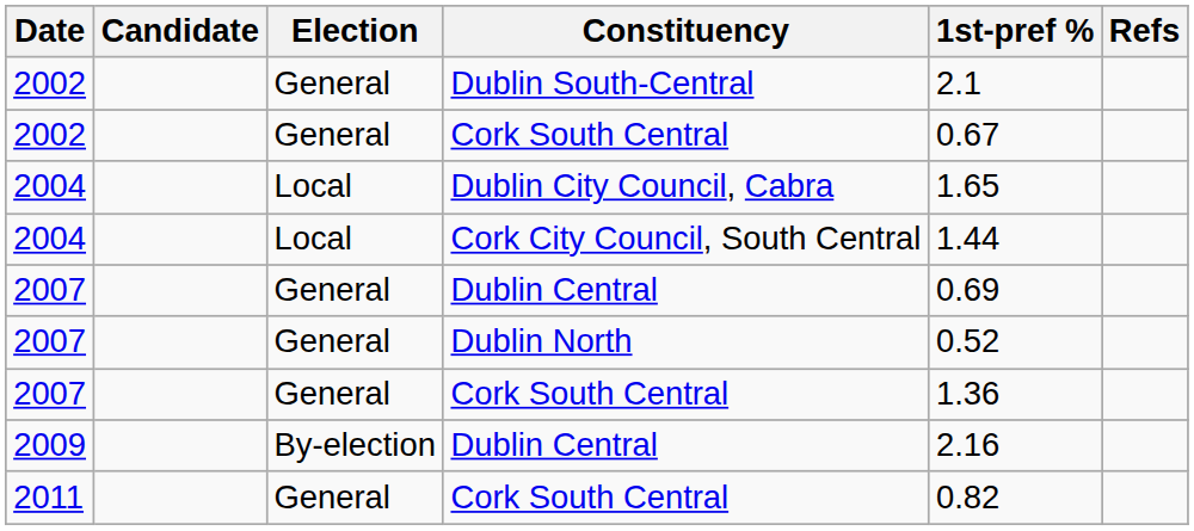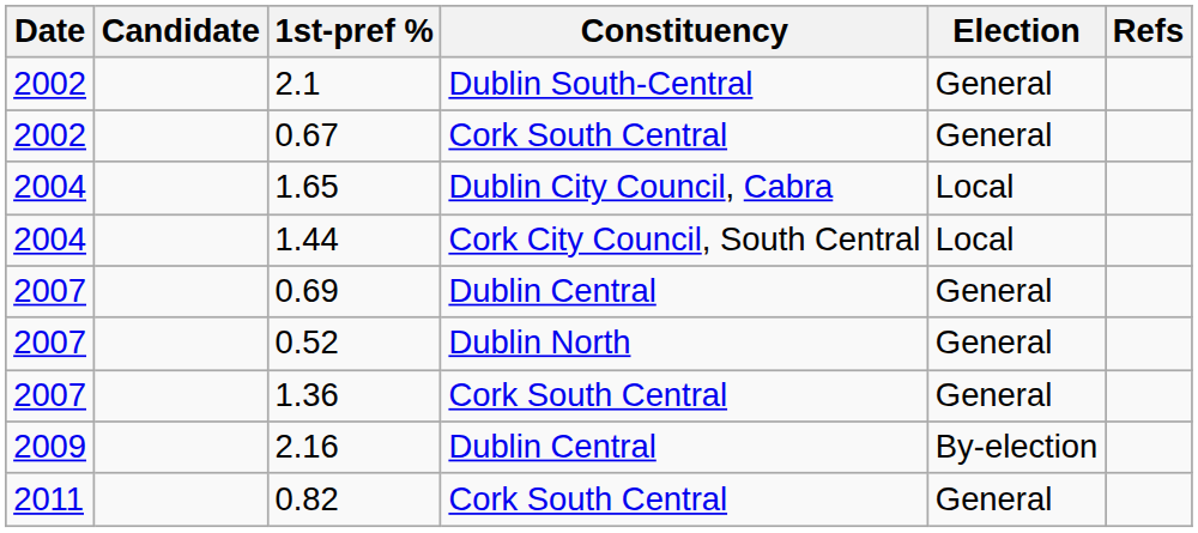columns swapped: Election <-> 1st-pref %
